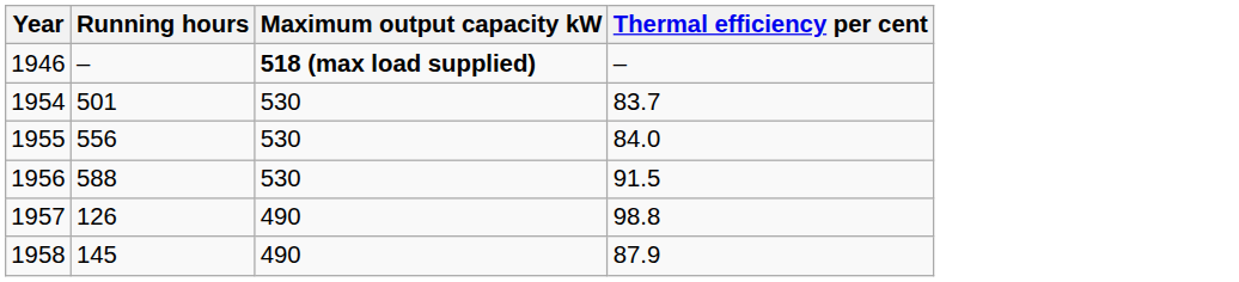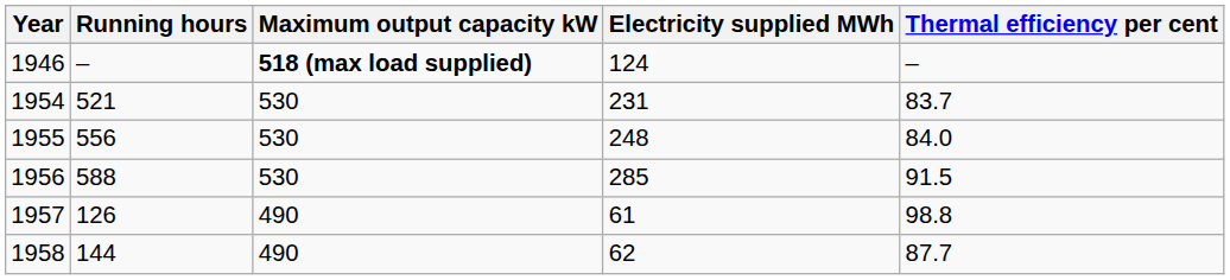+ column: Electricity supplied MWh | 124 | 231 | 248 | 285 | 61 | 62
1954 | Running hours: 501 -> 521
1958 | Running hours: 145 -> 144
1958 | Thermal efficiency per cent: 87.9 -> 87.7
